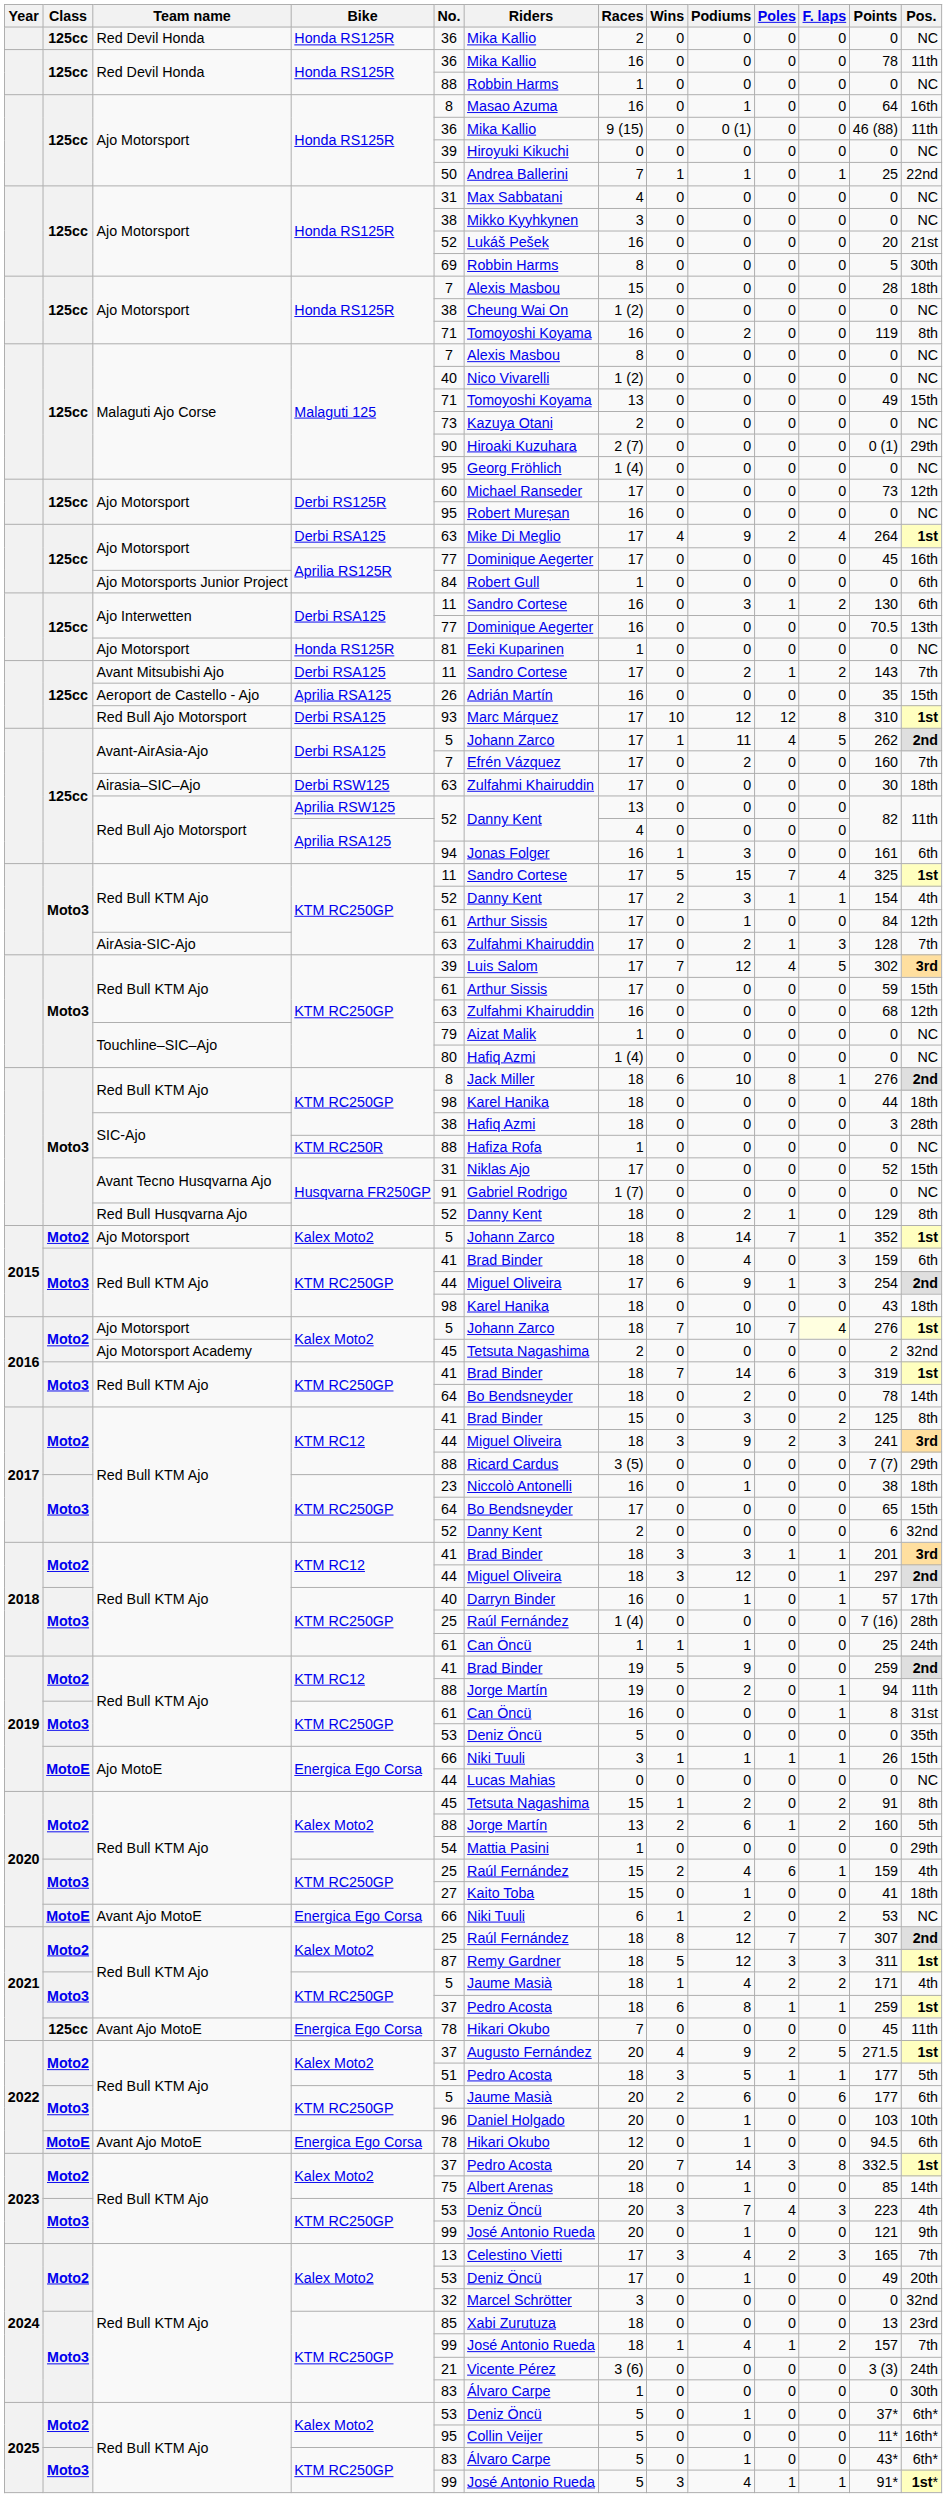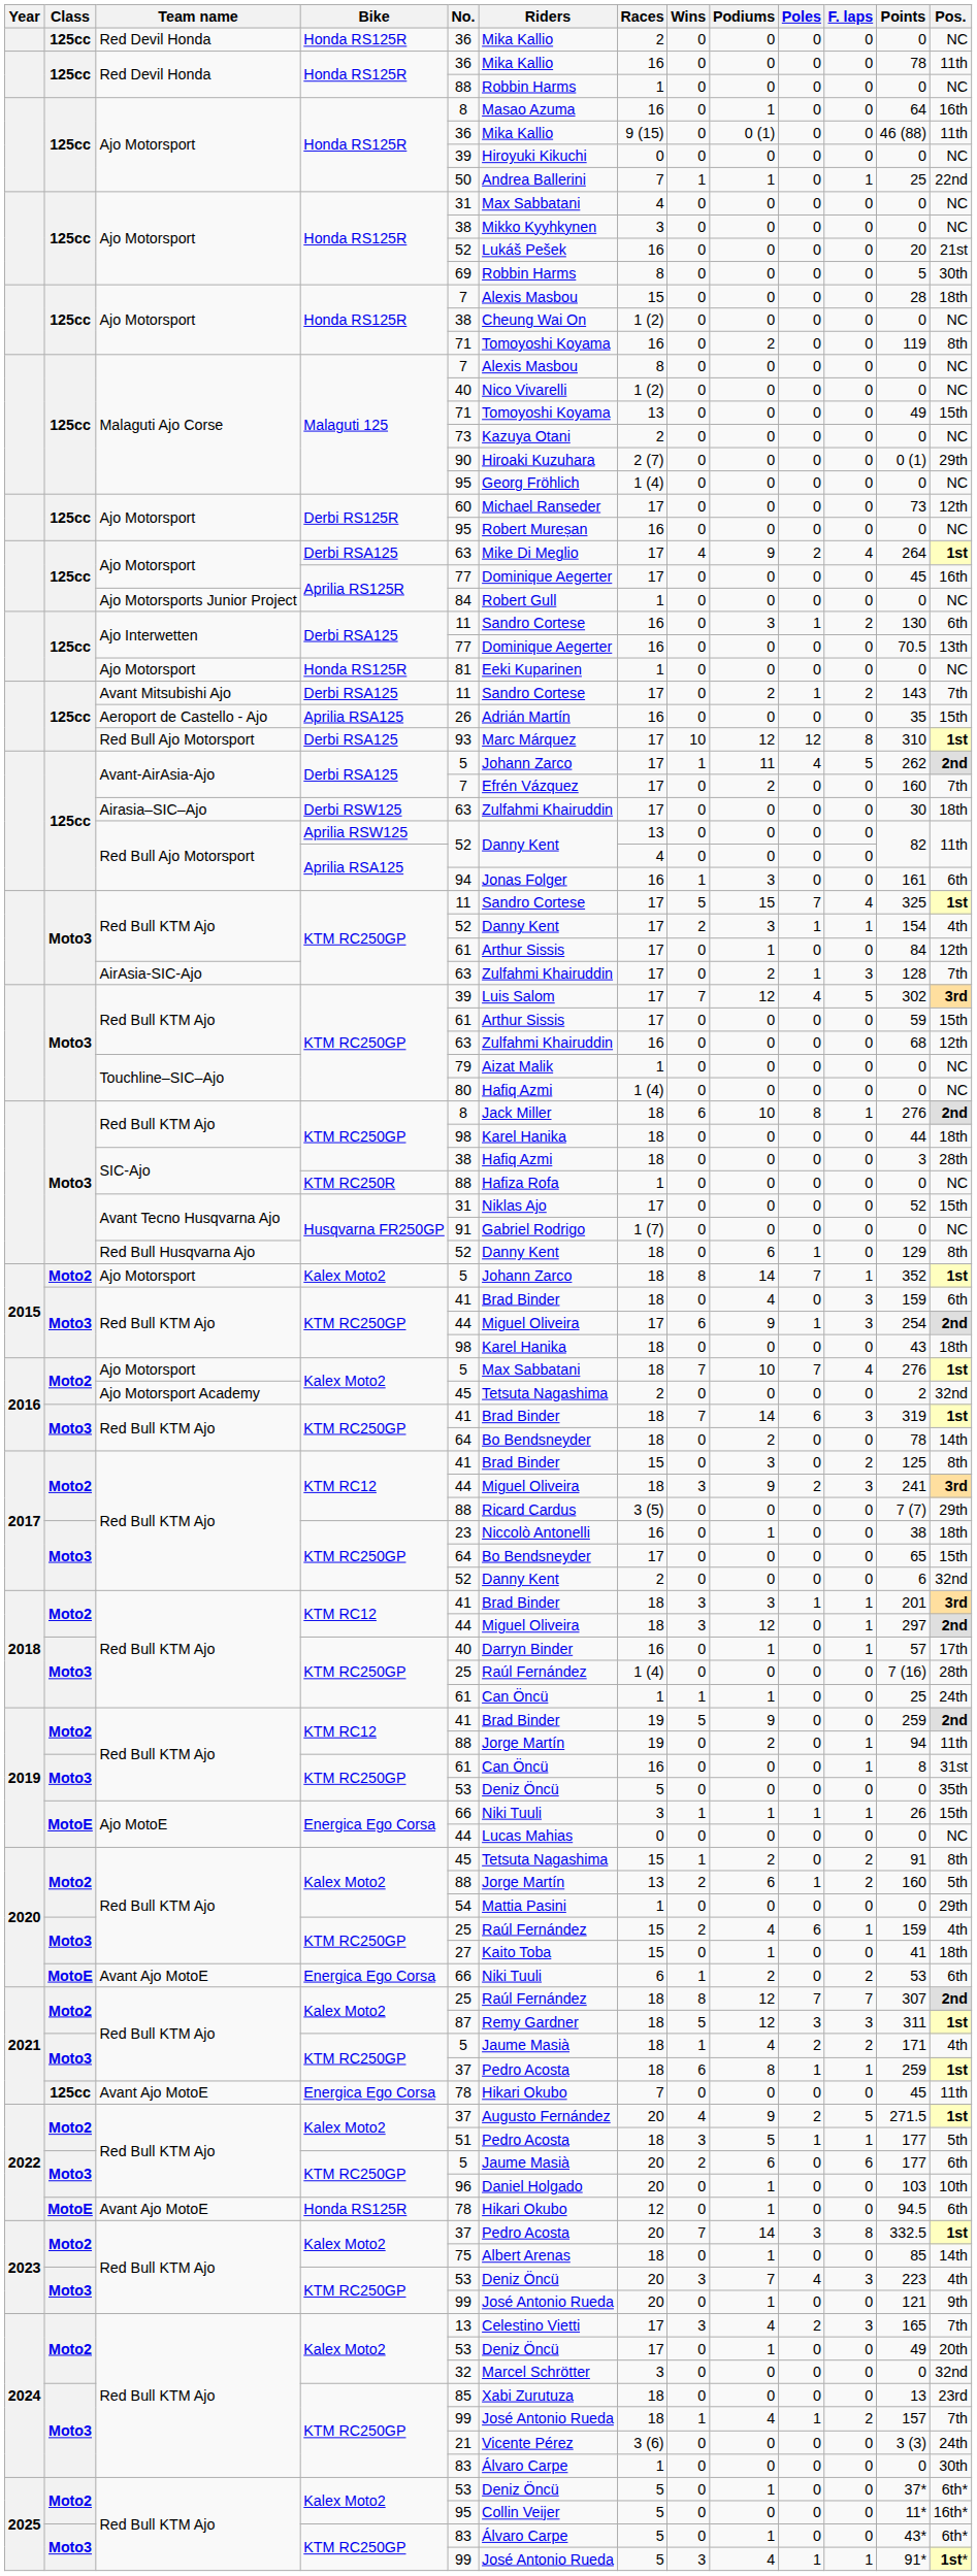Ajo Motorsports Junior Project | Pos.: 6th -> NC
Red Bull Husqvarna Ajo | Podiums: 2 -> 6
2016 / Ajo Motorsport | Riders: Johann Zarco -> Max Sabbatani
2016 / Ajo Motorsport | F. laps: lightyellow background -> no background
2020 / Avant Ajo MotoE | Pos.: NC -> 6th
2022 / Avant Ajo MotoE | Bike: Energica Ego Corsa -> Honda RS125R
